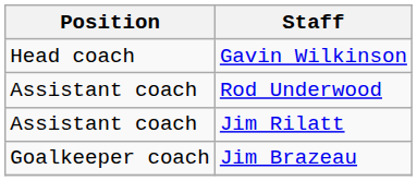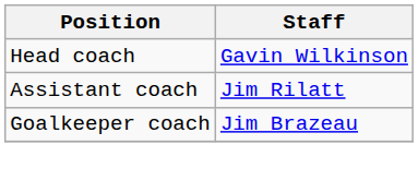- row: Assistant coach | Rod Underwood
